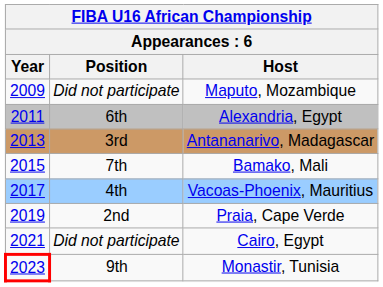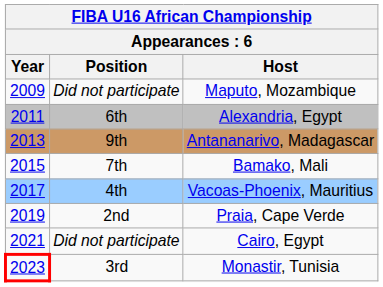Antananarivo, Madagascar | Position: 3rd -> 9th
Monastir, Tunisia | Position: 9th -> 3rd
